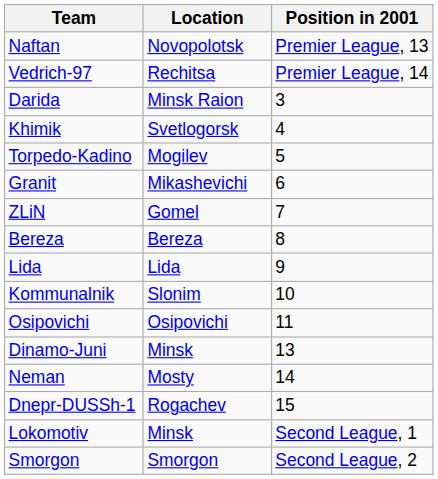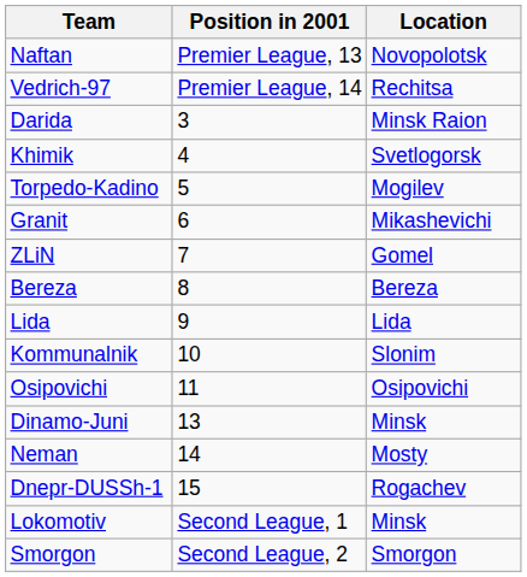columns swapped: Location <-> Position in 2001
